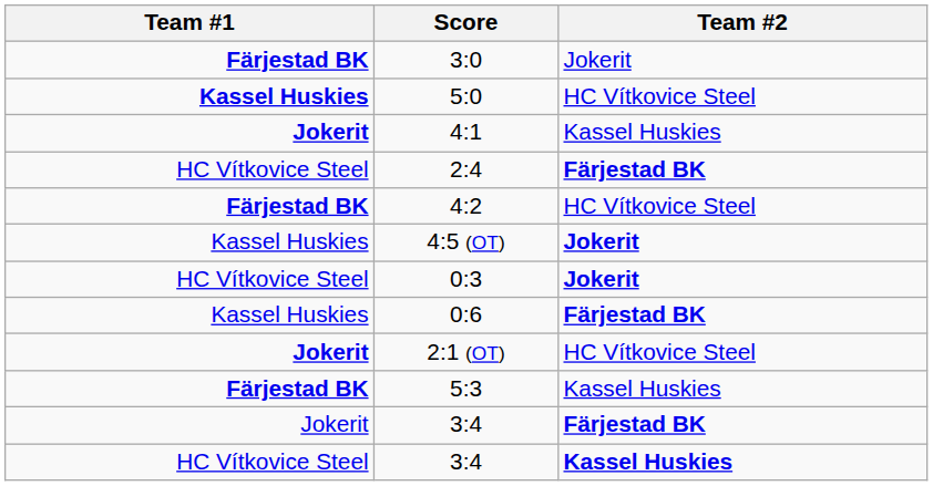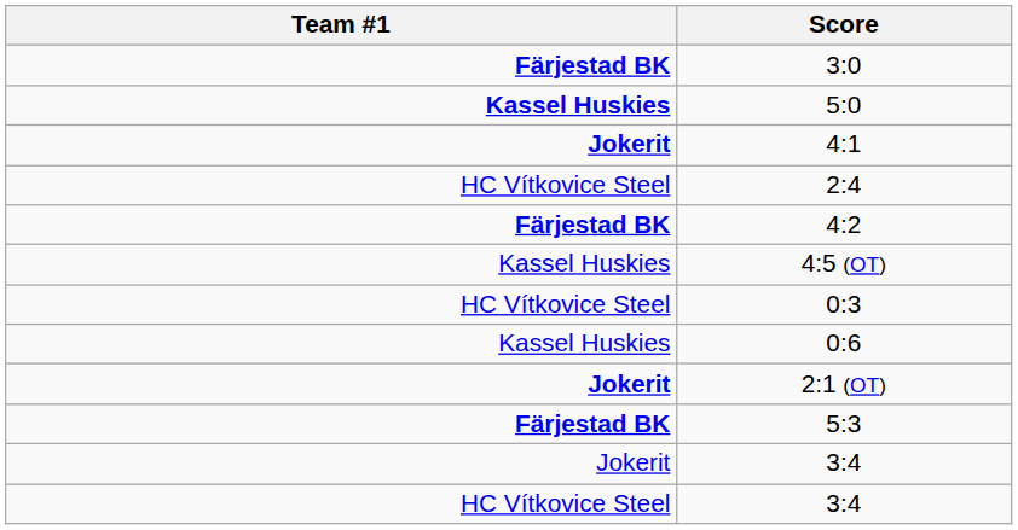- column: Team #2 | Jokerit | HC Vítkovice Steel | Kassel Huskies | Färjestad BK | HC Vítkovice Steel | Jokerit | Jokerit | Färjestad BK | HC Vítkovice Steel | Kassel Huskies | Färjestad BK | Kassel Huskies
